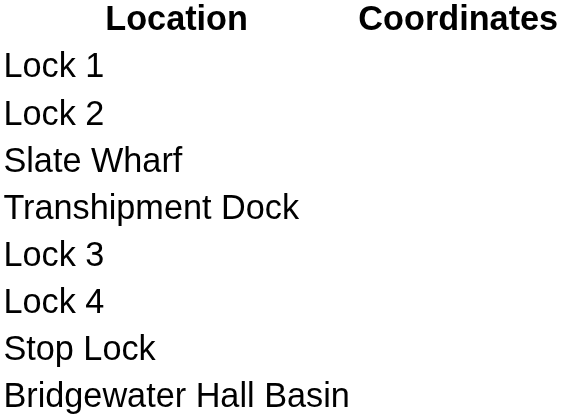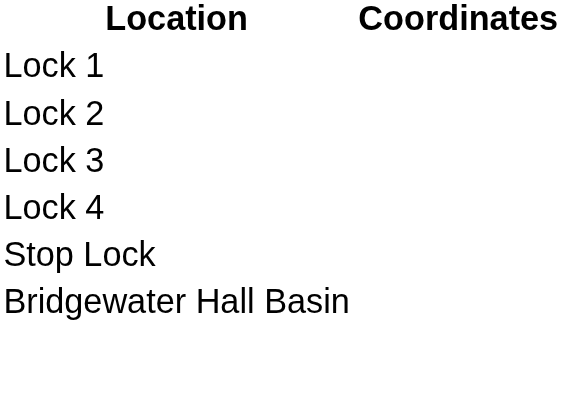- row: Slate Wharf
- row: Transhipment Dock
